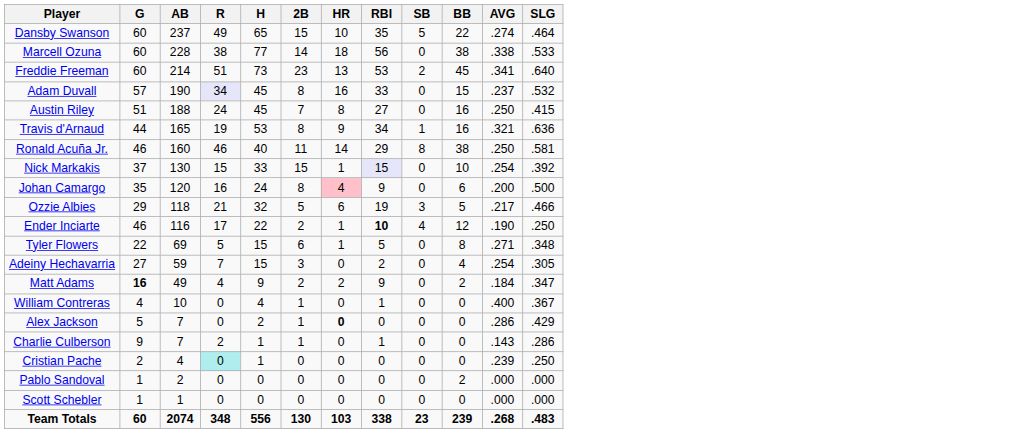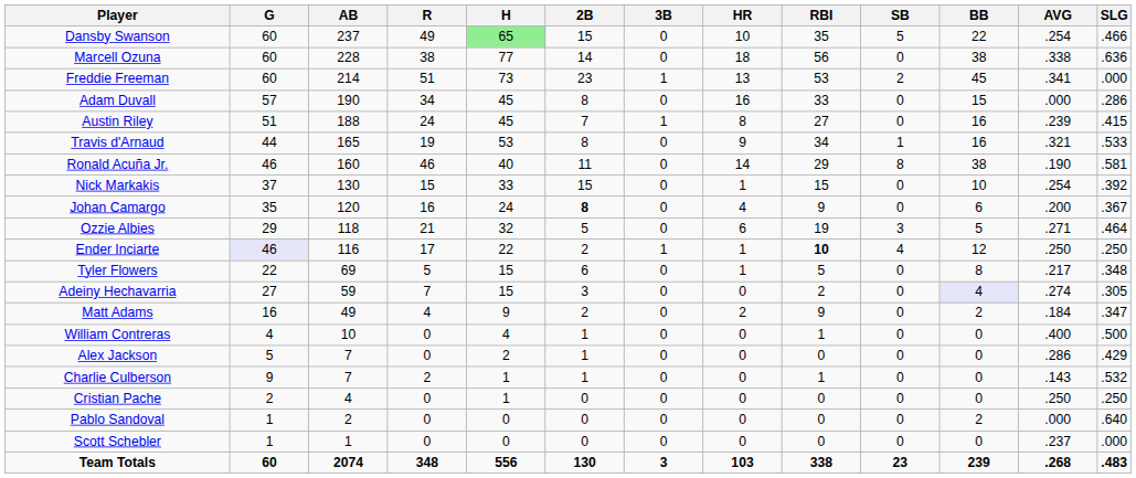+ column: 3B | 0 | 0 | 1 | 0 | 1 | 0 | 0 | 0 | 0 | 0 | 1 | 0 | 0 | 0 | 0 | 0 | 0 | 0 | 0 | 0 | 3
Dansby Swanson | H: no background -> lightgreen background
Dansby Swanson | AVG: .274 -> .254
Dansby Swanson | SLG: .464 -> .466
Marcell Ozuna | SLG: .533 -> .636
Freddie Freeman | SLG: .640 -> .000
Adam Duvall | R: lavender background -> no background
Adam Duvall | AVG: .237 -> .000
Adam Duvall | SLG: .532 -> .286
Austin Riley | AVG: .250 -> .239
Travis d'Arnaud | SLG: .636 -> .533
Ronald Acuña Jr. | AVG: .250 -> .190
Nick Markakis | RBI: lavender background -> no background
Johan Camargo | 2B: normal -> bold
Johan Camargo | HR: pink background -> no background
Johan Camargo | SLG: .500 -> .367
Ozzie Albies | AVG: .217 -> .271
Ozzie Albies | SLG: .466 -> .464
Ender Inciarte | G: no background -> lavender background
Ender Inciarte | AVG: .190 -> .250
Tyler Flowers | AVG: .271 -> .217
Adeiny Hechavarria | BB: no background -> lavender background
Adeiny Hechavarria | AVG: .254 -> .274
Matt Adams | G: bold -> normal
William Contreras | SLG: .367 -> .500
Alex Jackson | HR: bold -> normal
Charlie Culberson | SLG: .286 -> .532
Cristian Pache | R: paleturquoise background -> no background
Cristian Pache | AVG: .239 -> .250
Pablo Sandoval | SLG: .000 -> .640
Scott Schebler | AVG: .000 -> .237
